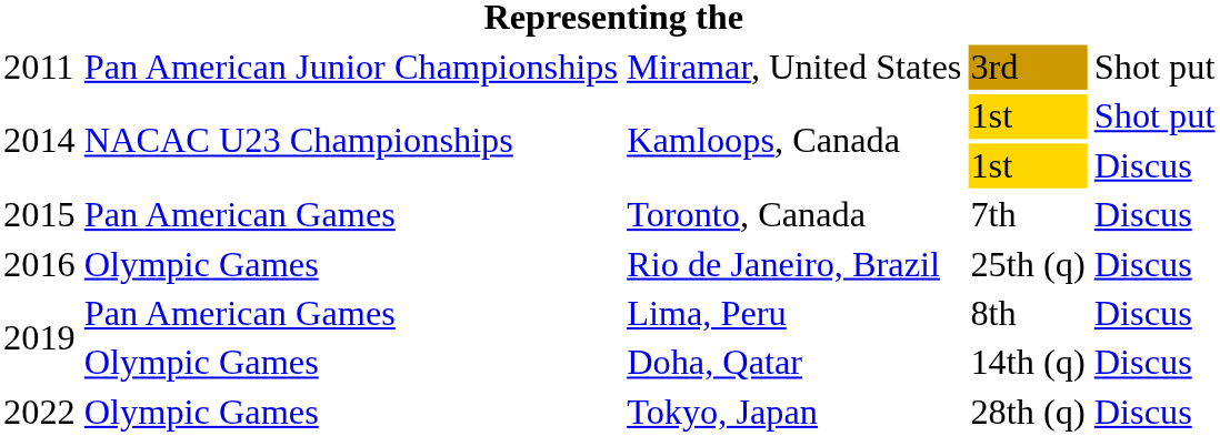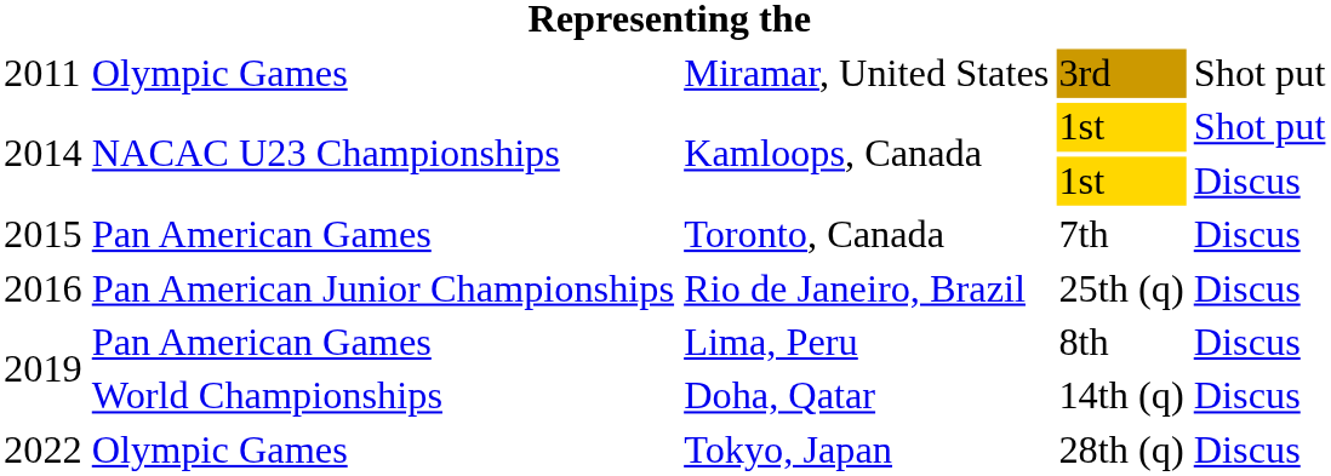Miramar, United States | column 2: Pan American Junior Championships -> Olympic Games
Rio de Janeiro, Brazil | column 2: Olympic Games -> Pan American Junior Championships
Doha, Qatar | column 2: Olympic Games -> World Championships
